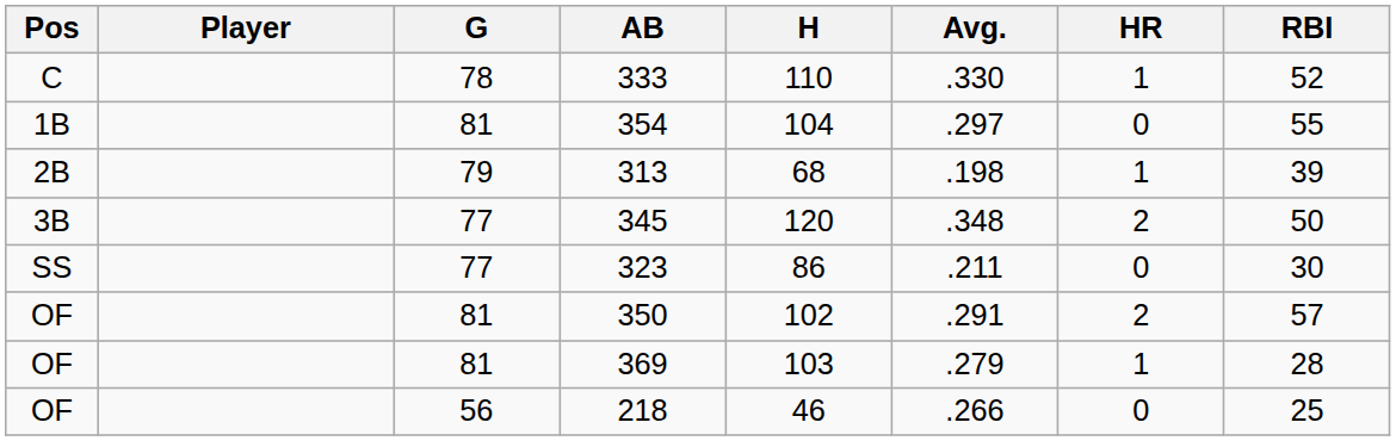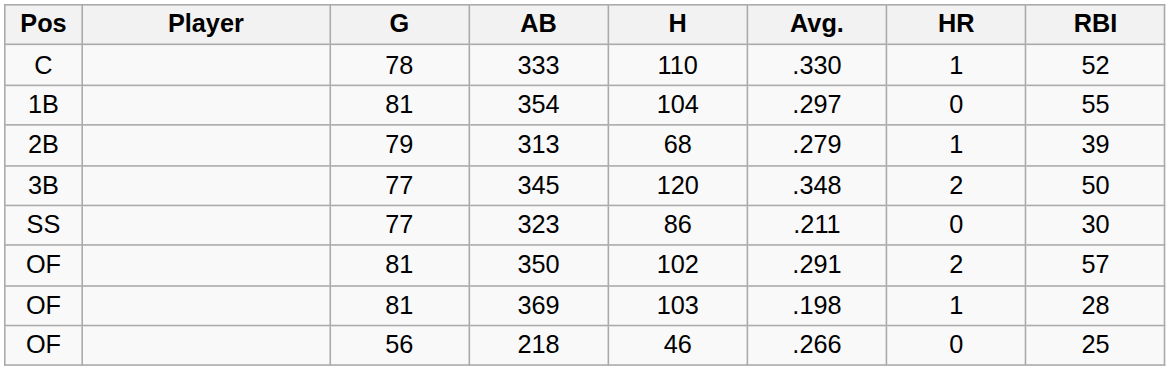313 | Avg.: .198 -> .279
369 | Avg.: .279 -> .198
